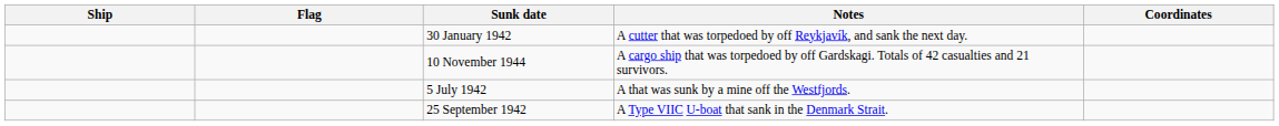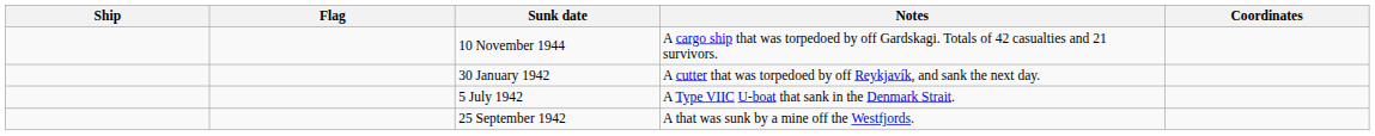rows swapped: 30 January 1942 <-> 10 November 1944
5 July 1942 | Notes: A that was sunk by a mine off the Westfjords. -> A Type VIIC U-boat that sank in the Denmark Strait.
25 September 1942 | Notes: A Type VIIC U-boat that sank in the Denmark Strait. -> A that was sunk by a mine off the Westfjords.
